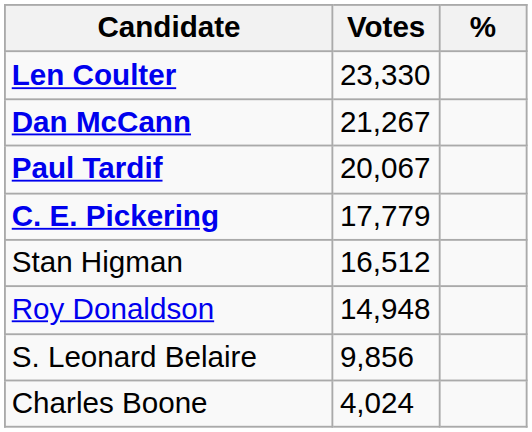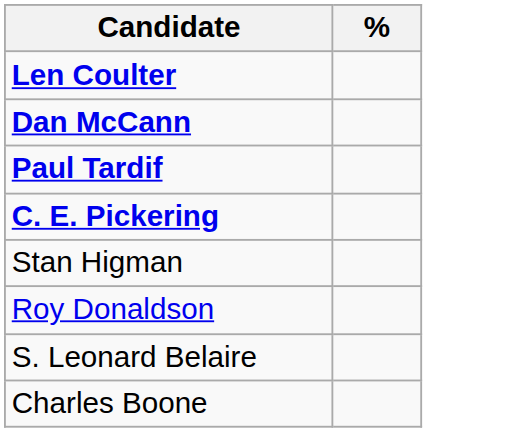- column: Votes | 23,330 | 21,267 | 20,067 | 17,779 | 16,512 | 14,948 | 9,856 | 4,024
